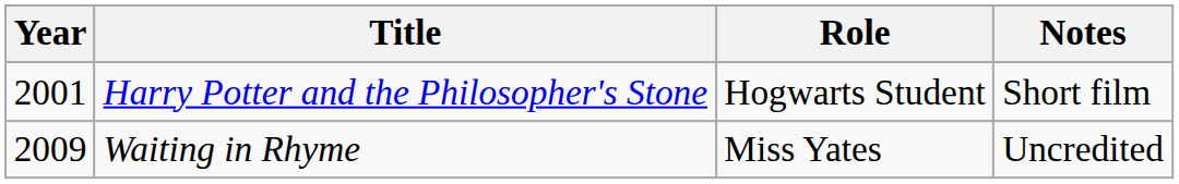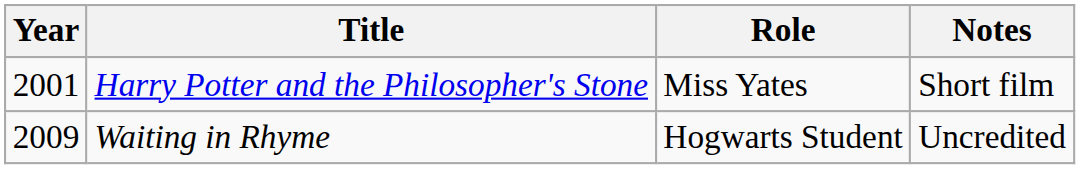Harry Potter and the Philosopher's Stone | Role: Hogwarts Student -> Miss Yates
Waiting in Rhyme | Role: Miss Yates -> Hogwarts Student
